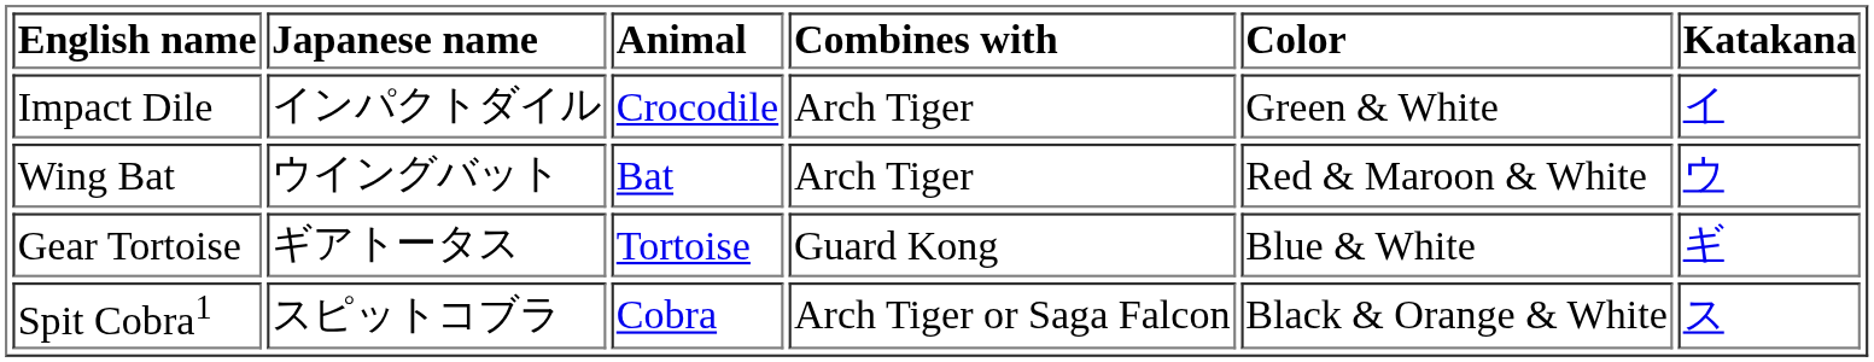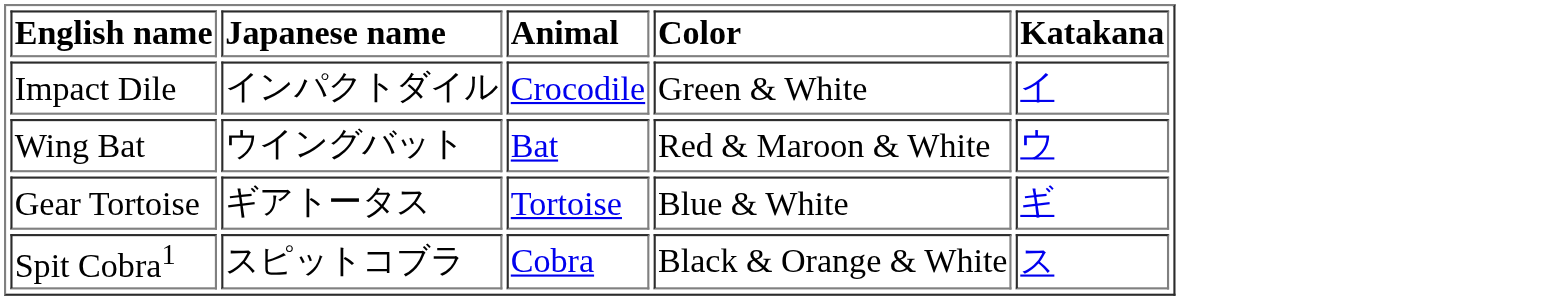- column: Combines with | Arch Tiger | Arch Tiger | Guard Kong | Arch Tiger or Saga Falcon
